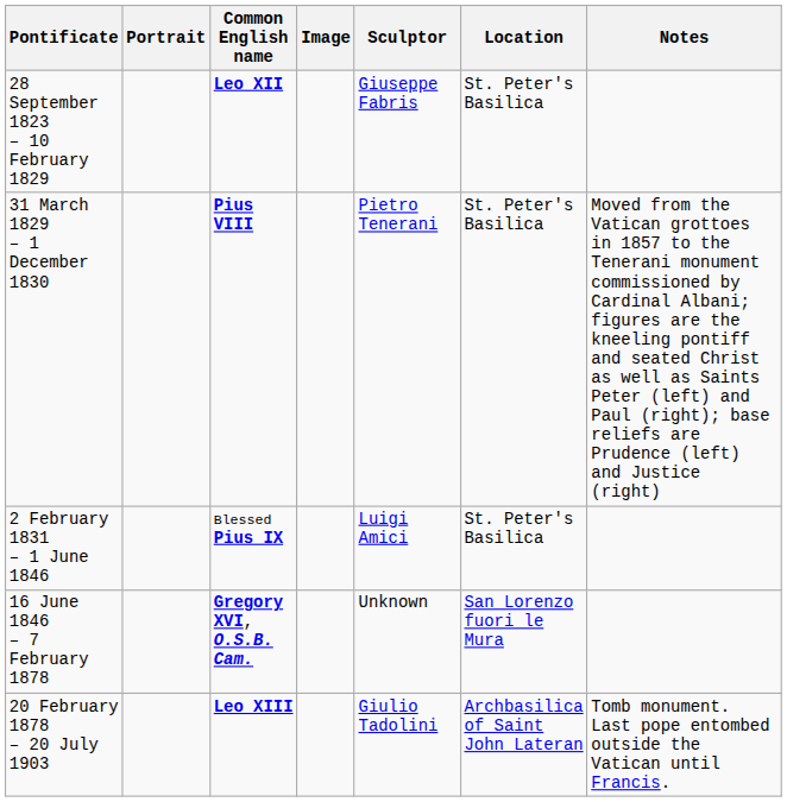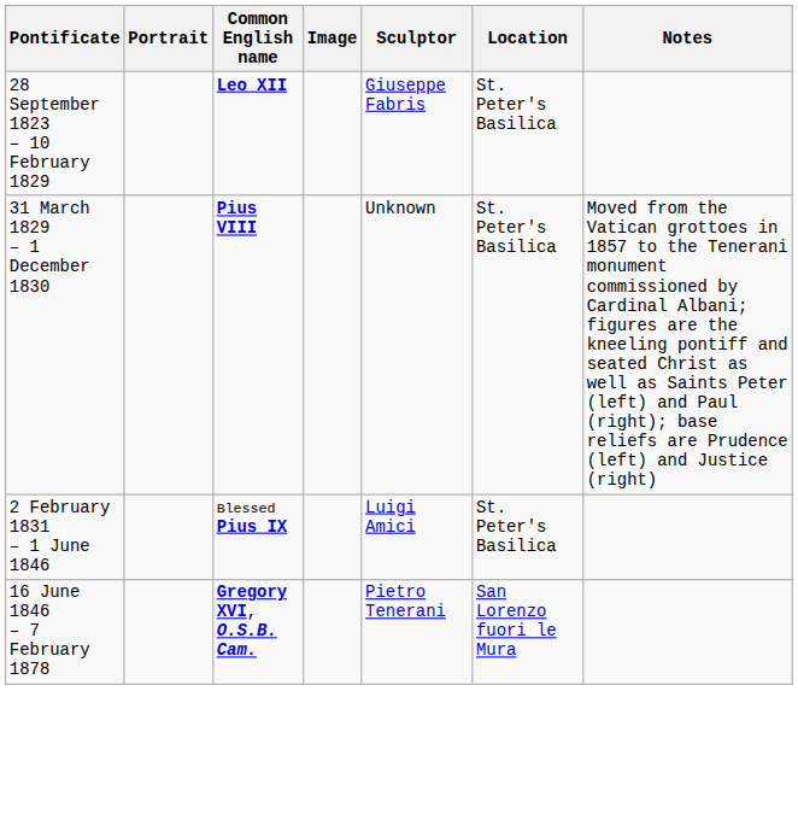31 March 1829 – 1 December 1830 | Sculptor: Pietro Tenerani -> Unknown
16 June 1846 – 7 February 1878 | Sculptor: Unknown -> Pietro Tenerani
- row: 20 February 1878 – 20 July 1903 | Leo XIII | Giulio Tadolini | Archbasilica of Saint John Lateran | Tomb monument. Last pope entombed outside the Vatican until Francis.
